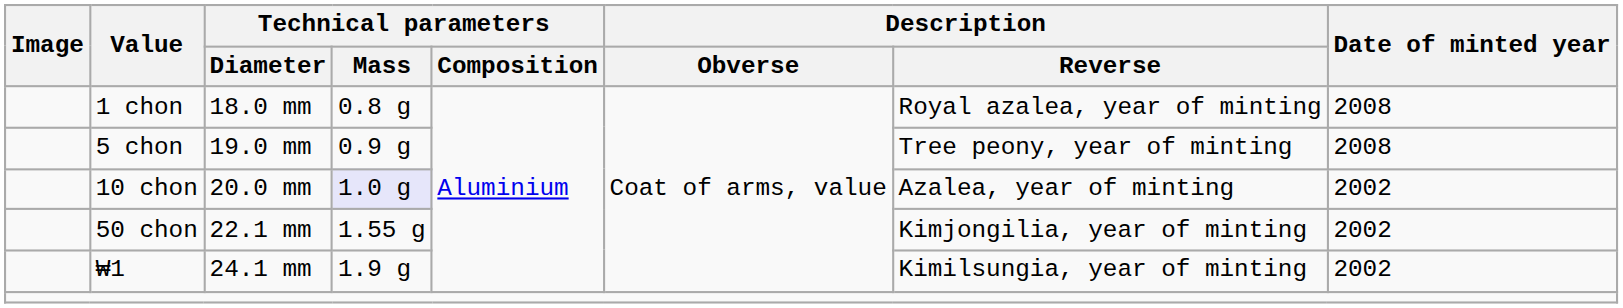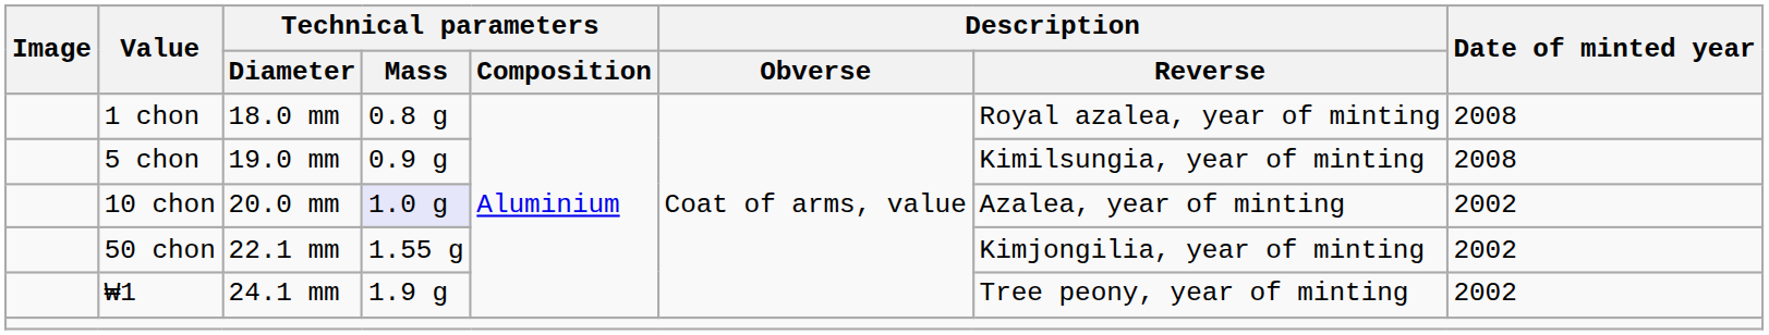5 chon | Description / Reverse: Tree peony, year of minting -> Kimilsungia, year of minting
₩1 | Description / Reverse: Kimilsungia, year of minting -> Tree peony, year of minting
